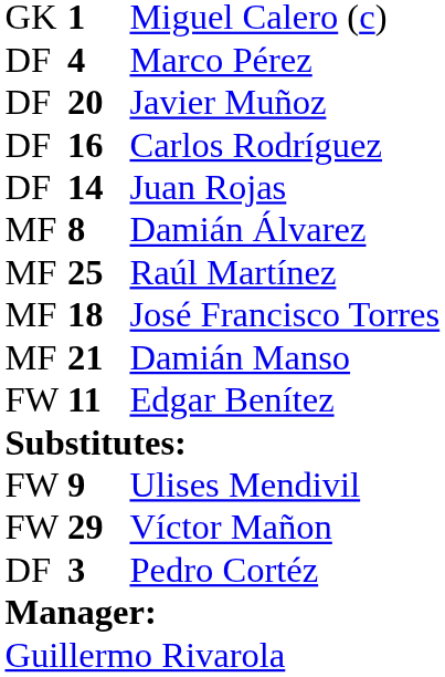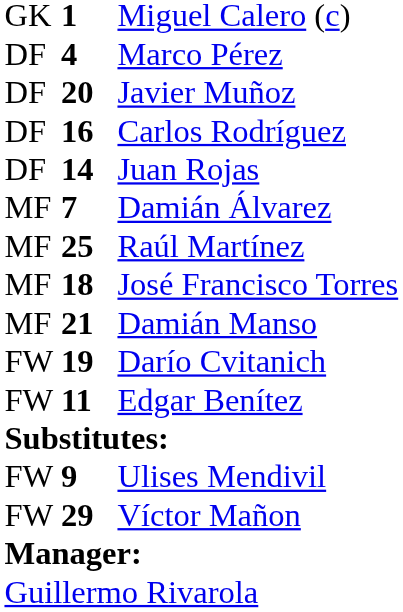Damián Álvarez | column 2: 8 -> 7
+ row: FW | 19 | Darío Cvitanich
- row: DF | 3 | Pedro Cortéz
